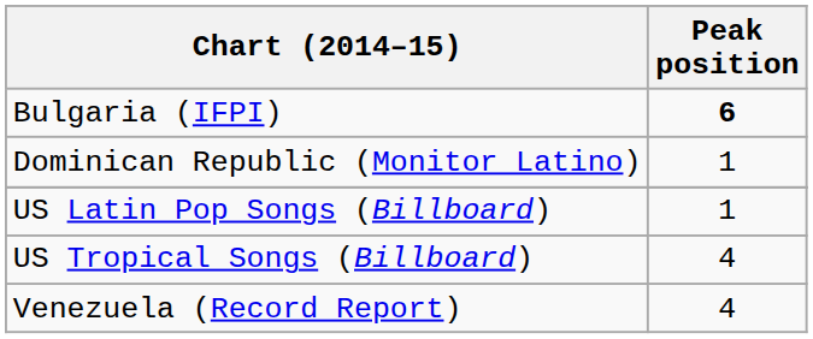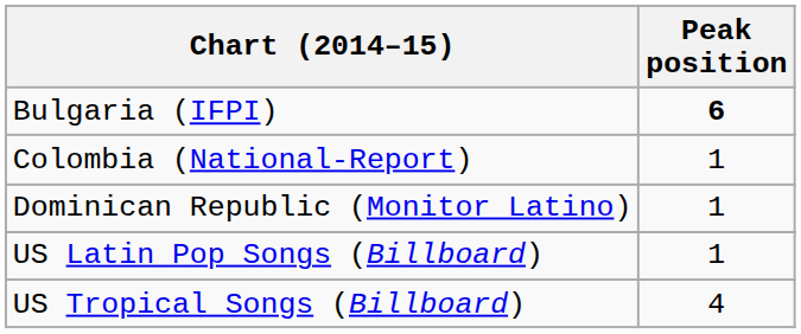+ row: Colombia (National-Report) | 1
- row: Venezuela (Record Report) | 4
